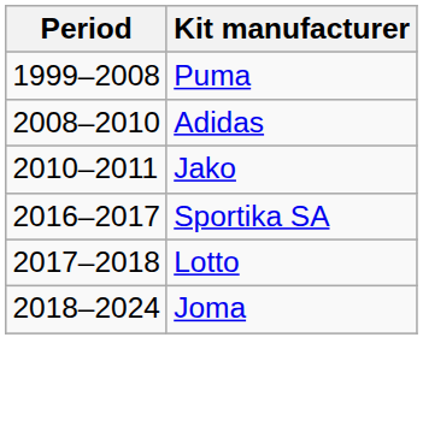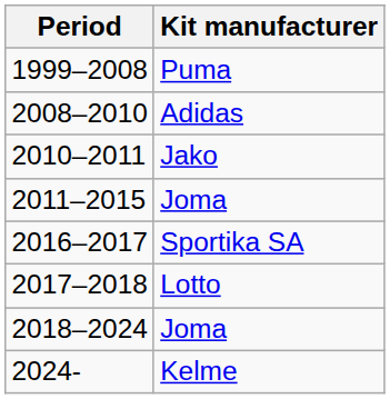+ row: 2011–2015 | Joma
+ row: 2024- | Kelme
